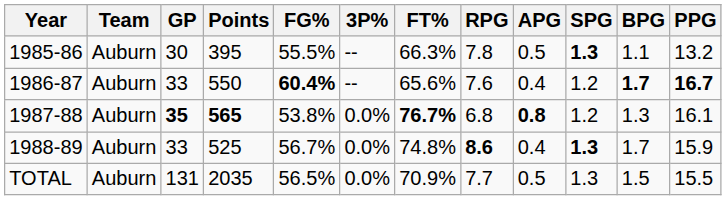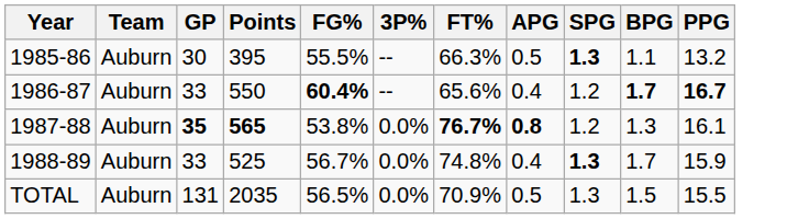- column: RPG | 7.8 | 7.6 | 6.8 | 8.6 | 7.7
